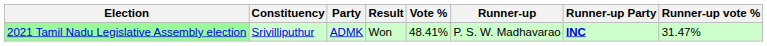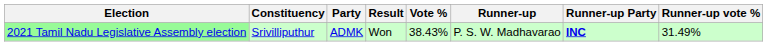2021 Tamil Nadu Legislative Assembly election | Vote %: 48.41% -> 38.43%
2021 Tamil Nadu Legislative Assembly election | Runner-up vote %: 31.47% -> 31.49%
